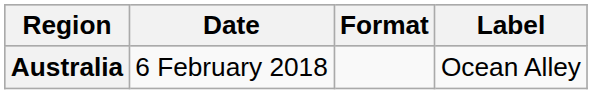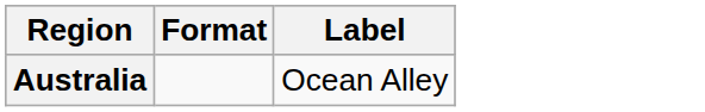- column: Date | 6 February 2018
